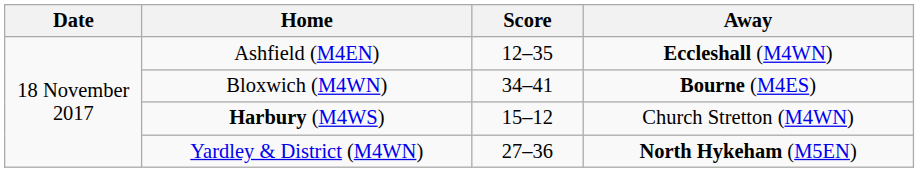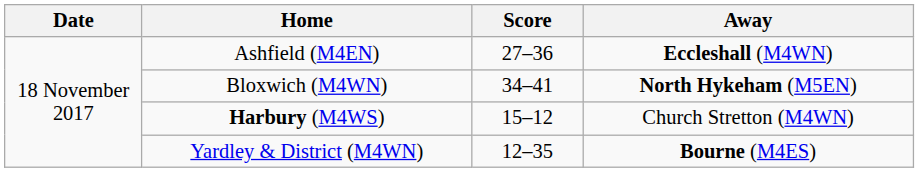Ashfield (M4EN) | Score: 12–35 -> 27–36
Bloxwich (M4WN) | Away: Bourne (M4ES) -> North Hykeham (M5EN)
Yardley & District (M4WN) | Score: 27–36 -> 12–35
Yardley & District (M4WN) | Away: North Hykeham (M5EN) -> Bourne (M4ES)
